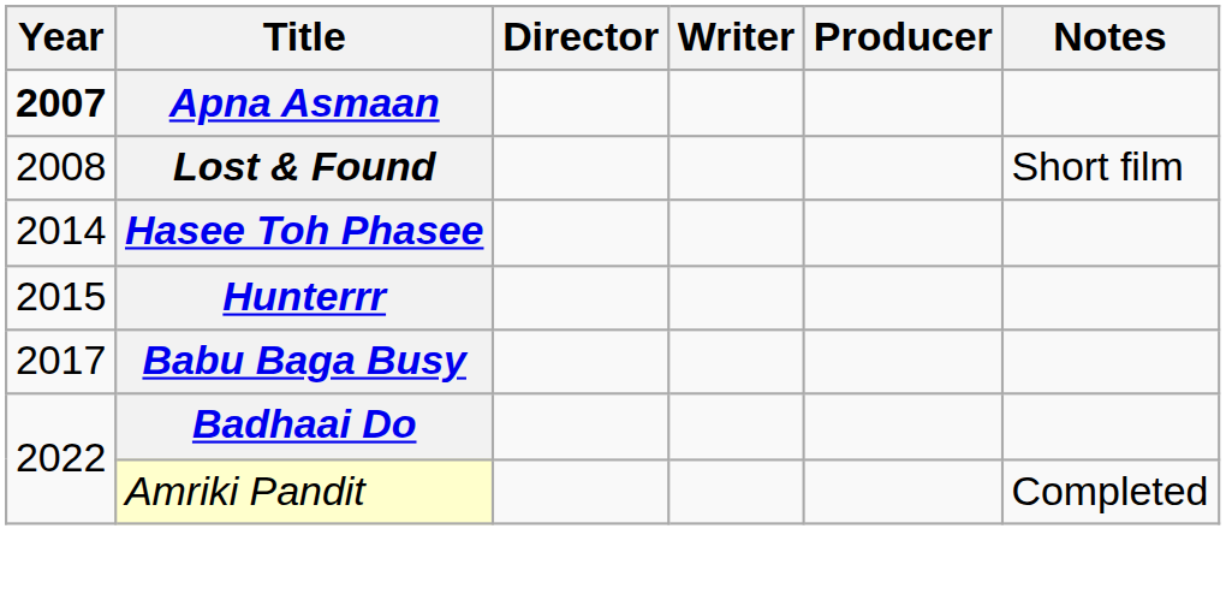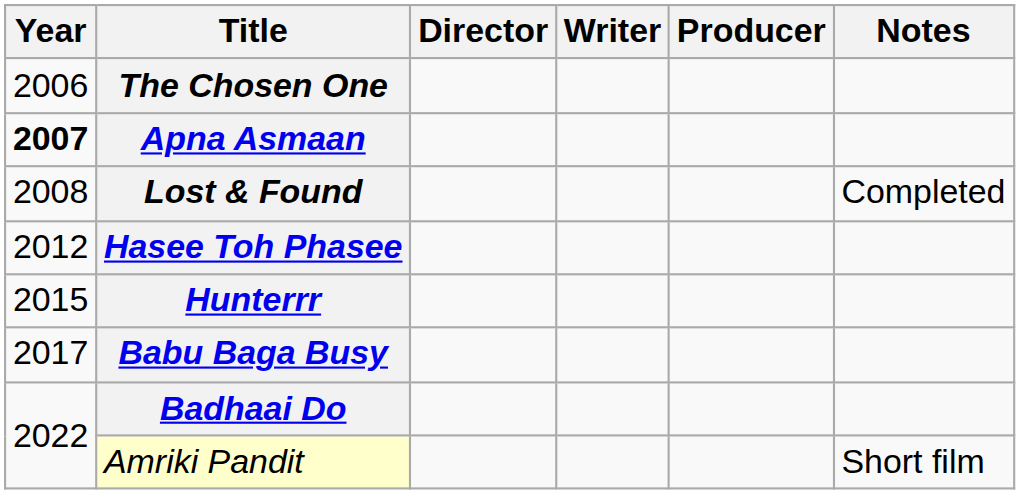+ row: 2006 | The Chosen One
Lost & Found | Notes: Short film -> Completed
Hasee Toh Phasee | Year: 2014 -> 2012
Amriki Pandit | Notes: Completed -> Short film
